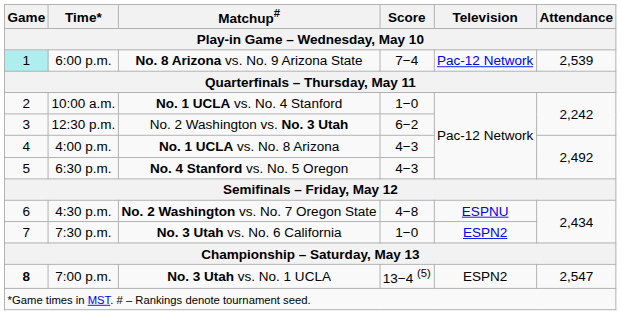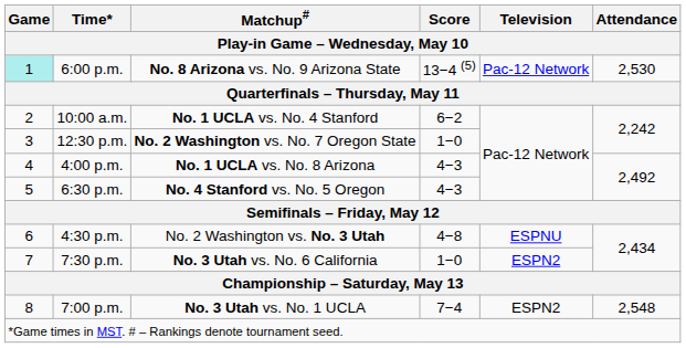6:00 p.m. | Score: 7−4 -> 13−4 (5)
6:00 p.m. | Attendance: 2,539 -> 2,530
10:00 a.m. | Score: 1−0 -> 6−2
12:30 p.m. | Matchup#: No. 2 Washington vs. No. 3 Utah -> No. 2 Washington vs. No. 7 Oregon State
12:30 p.m. | Score: 6−2 -> 1−0
4:30 p.m. | Matchup#: No. 2 Washington vs. No. 7 Oregon State -> No. 2 Washington vs. No. 3 Utah
7:00 p.m. | Game: bold -> normal
7:00 p.m. | Score: 13−4 (5) -> 7−4
7:00 p.m. | Attendance: 2,547 -> 2,548
